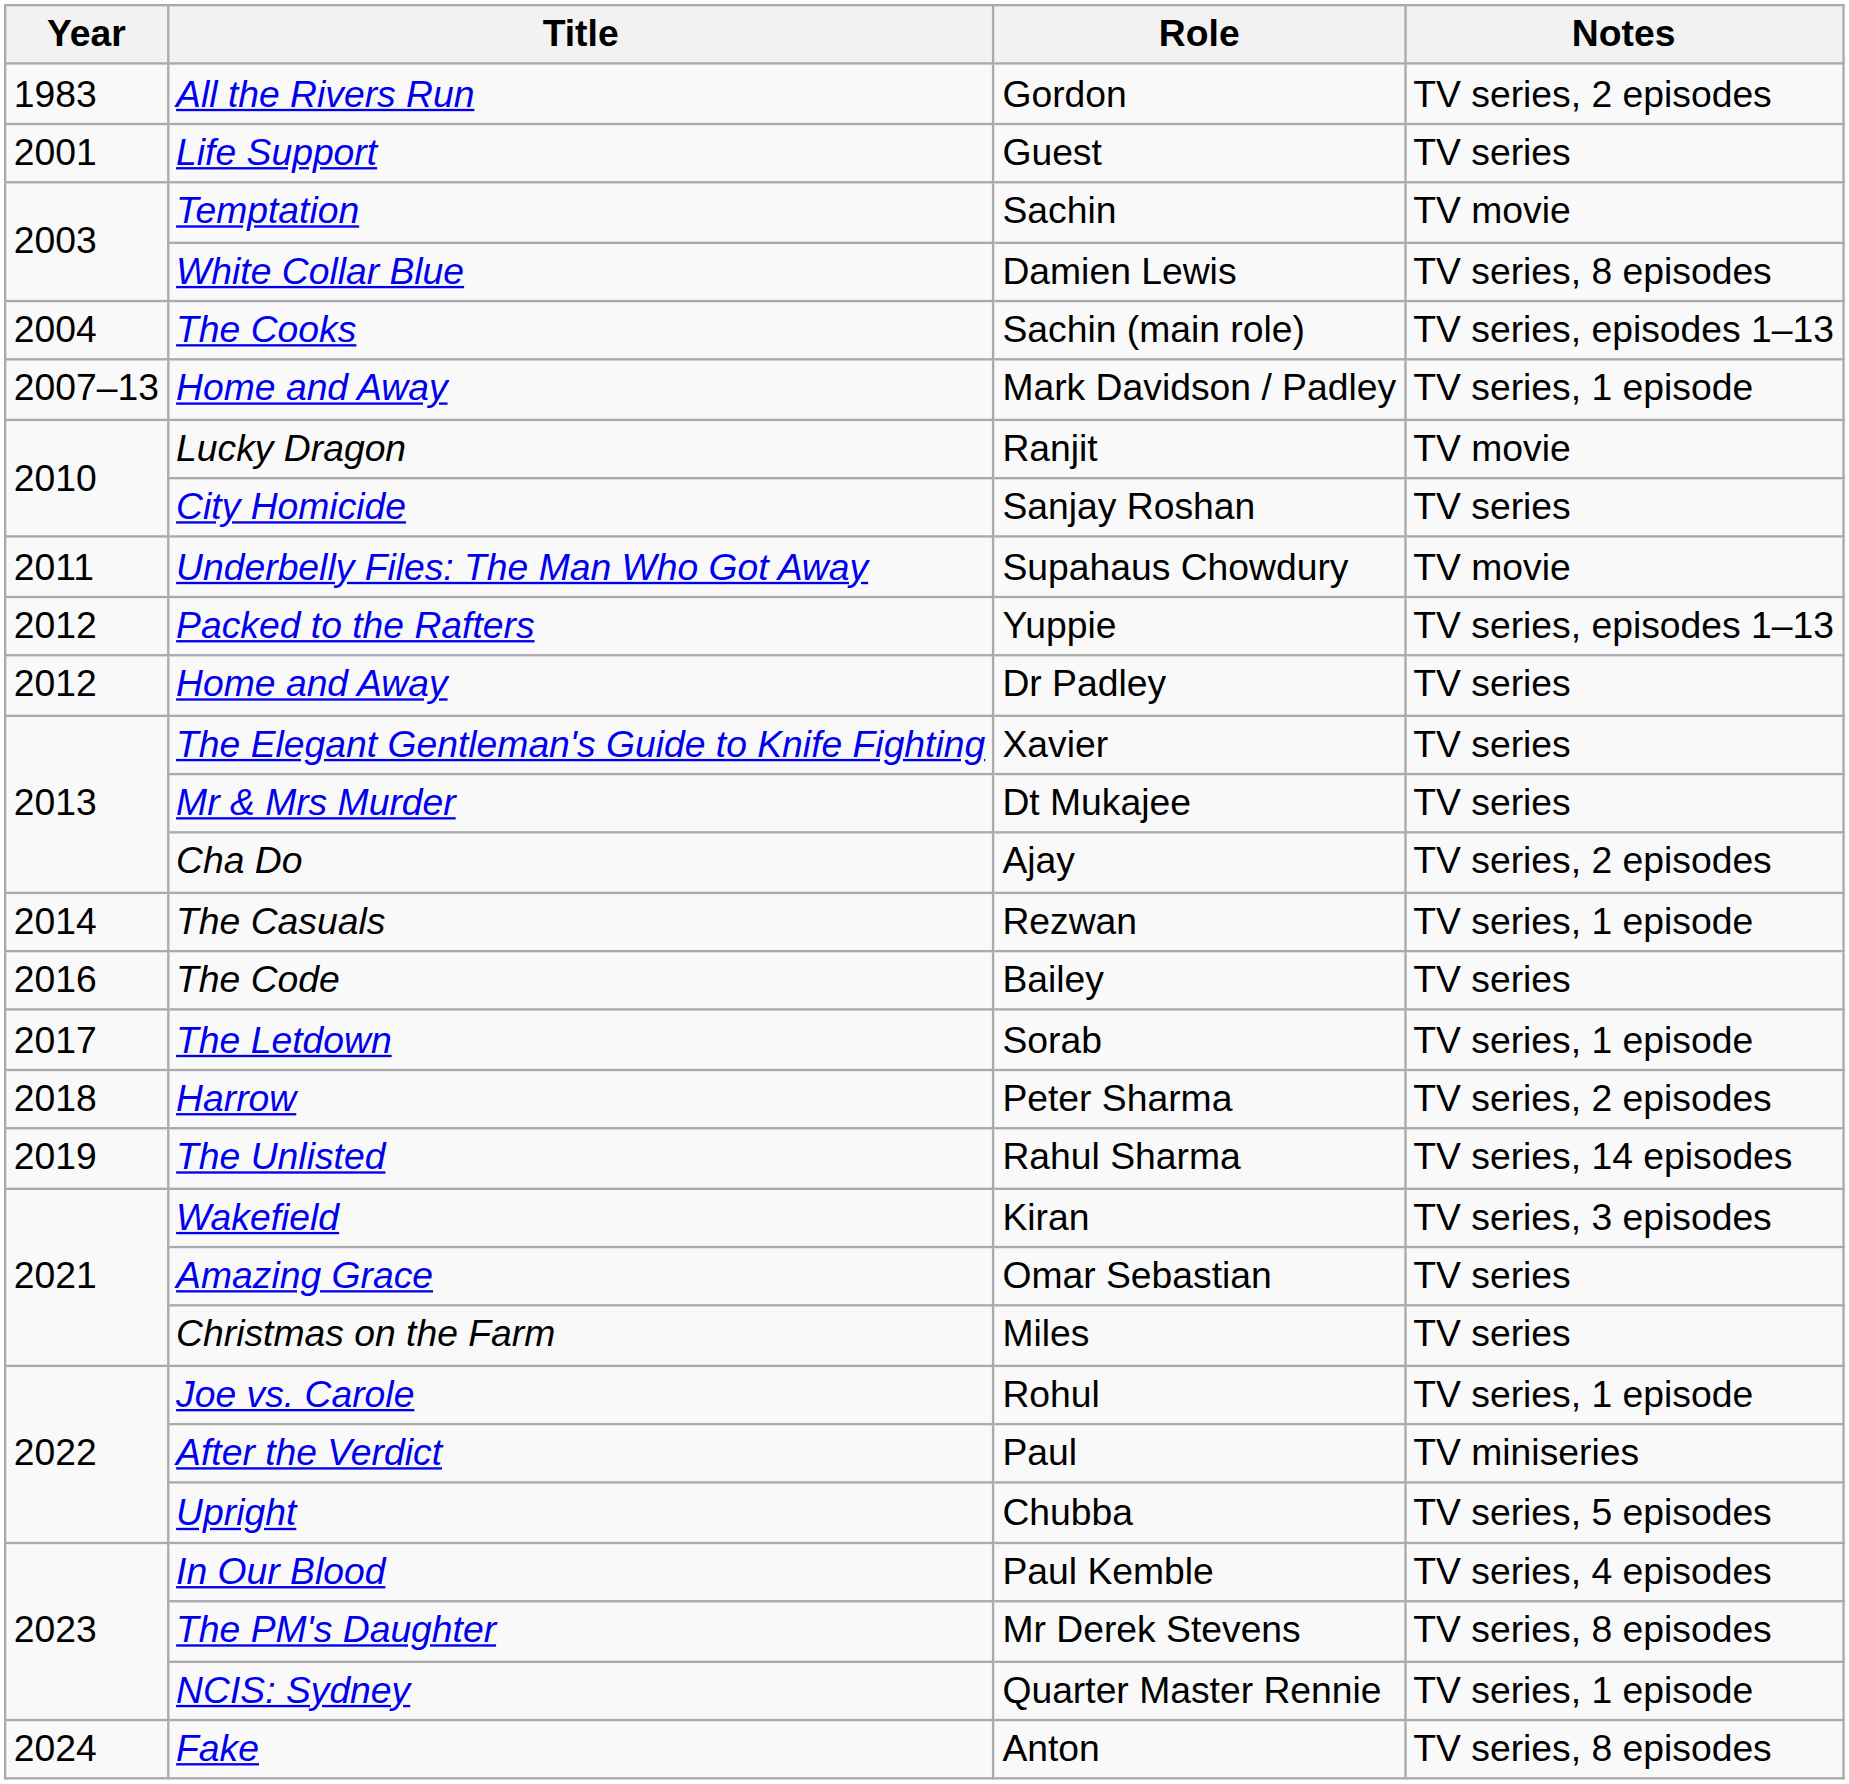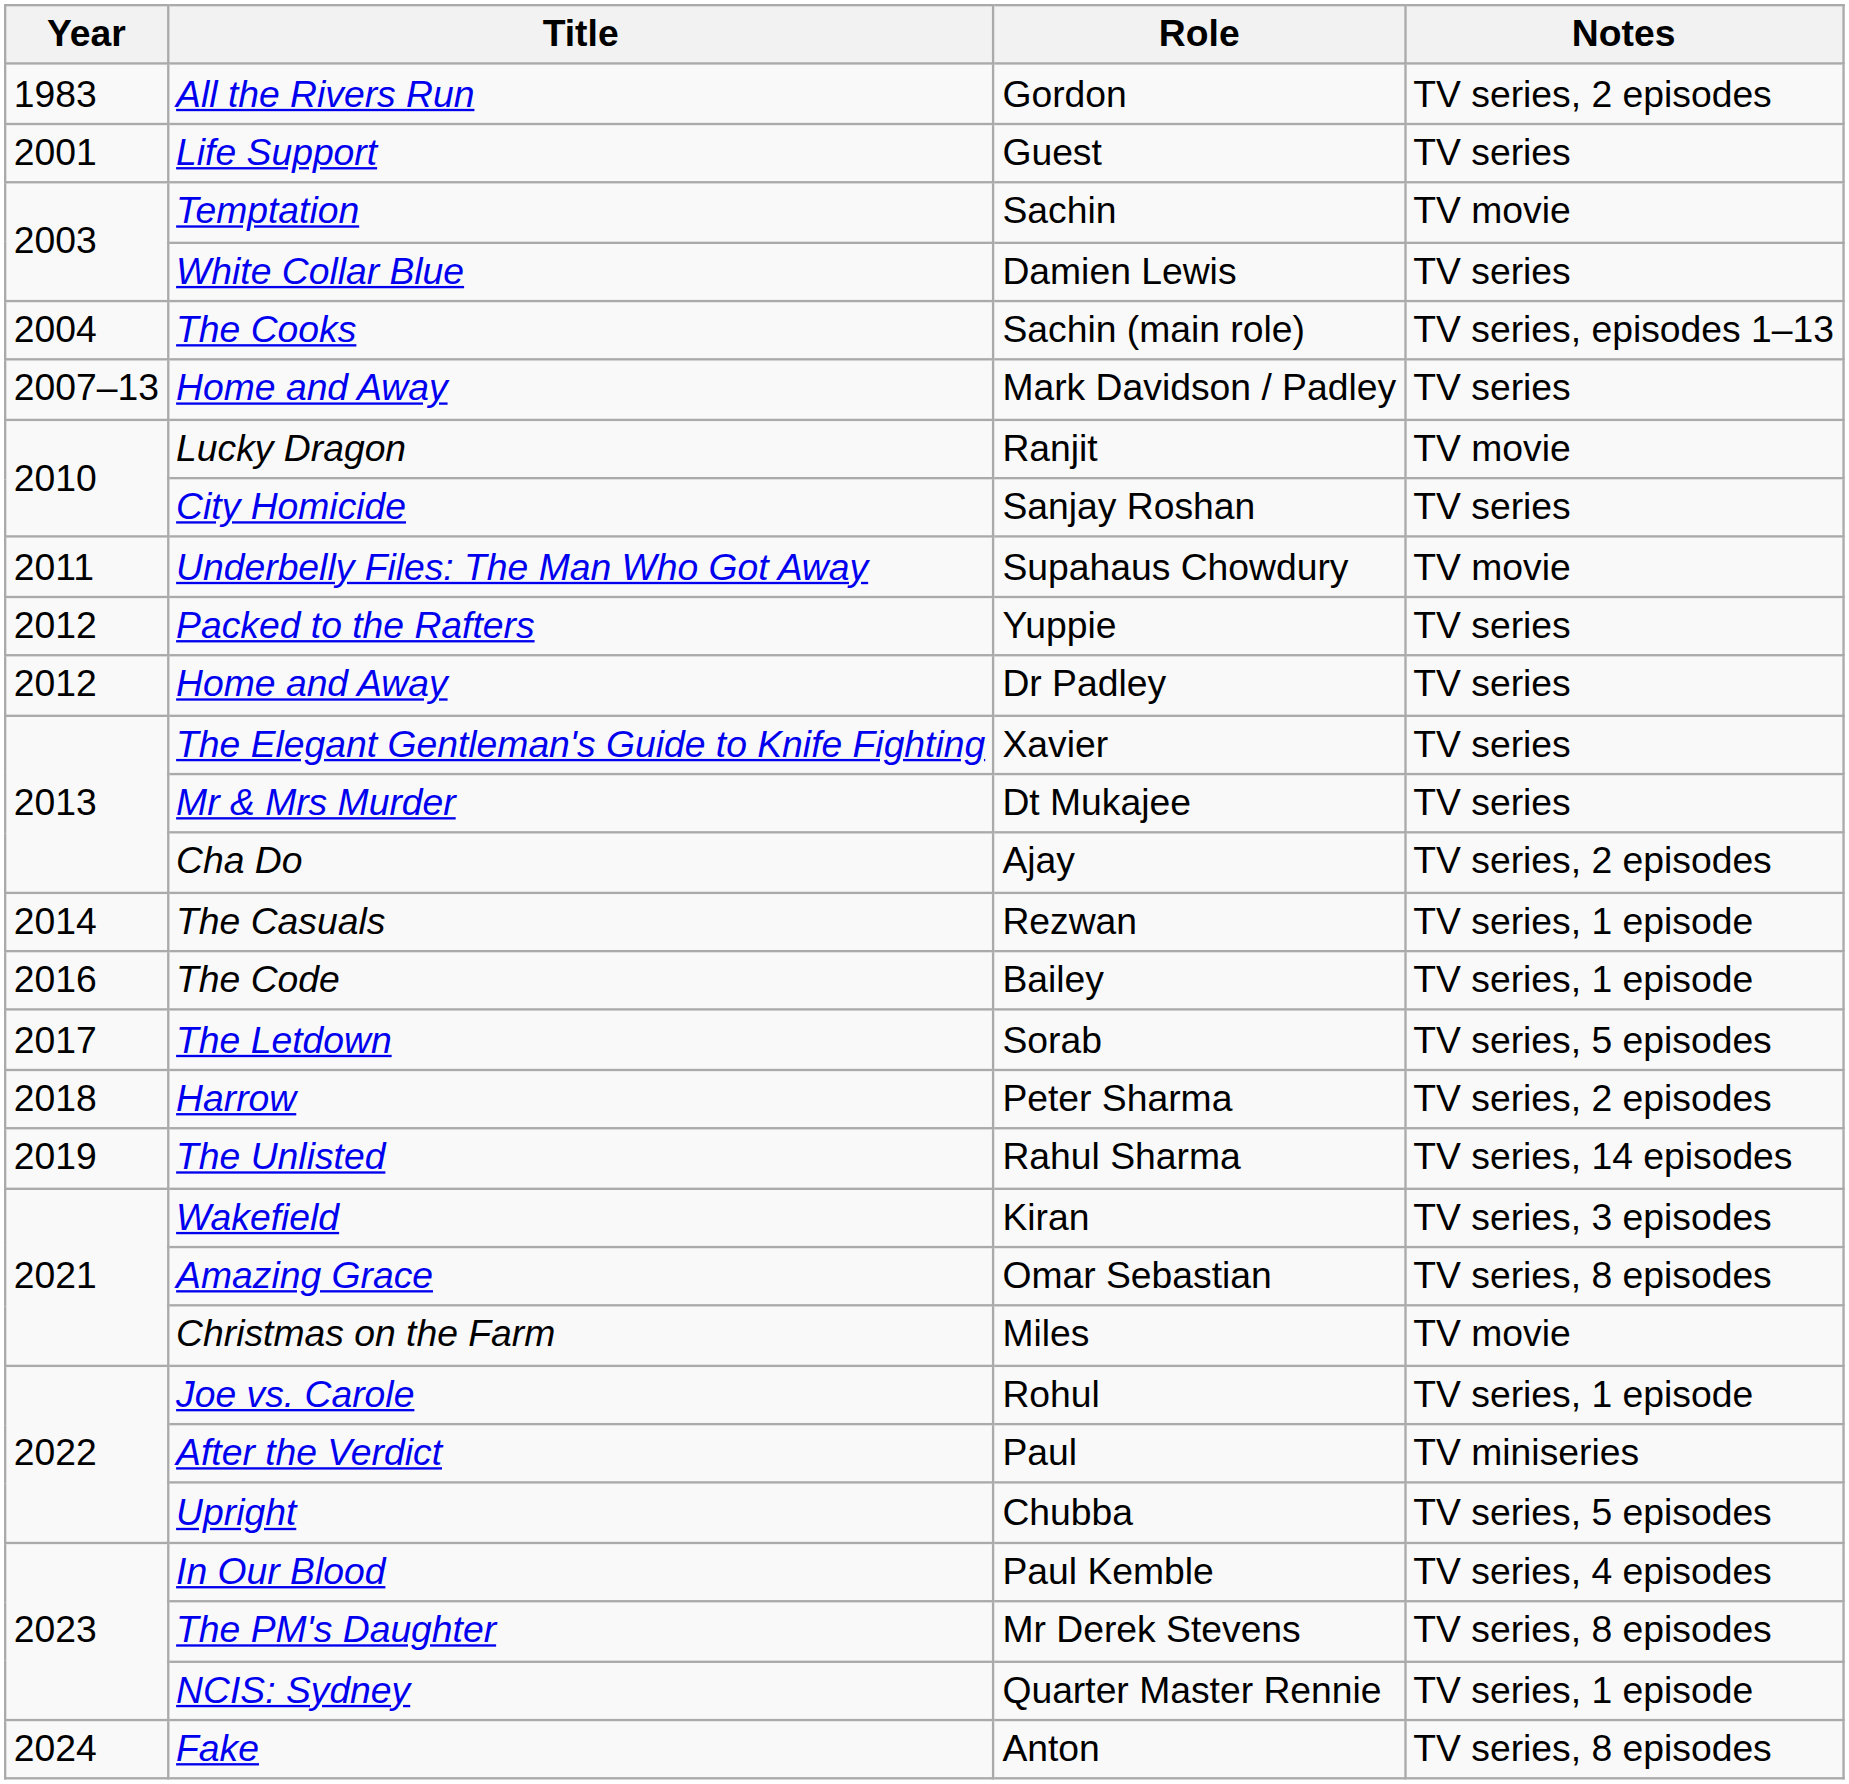Damien Lewis | Notes: TV series, 8 episodes -> TV series
Mark Davidson / Padley | Notes: TV series, 1 episode -> TV series
Yuppie | Notes: TV series, episodes 1–13 -> TV series
Bailey | Notes: TV series -> TV series, 1 episode
Sorab | Notes: TV series, 1 episode -> TV series, 5 episodes
Omar Sebastian | Notes: TV series -> TV series, 8 episodes
Miles | Notes: TV series -> TV movie
